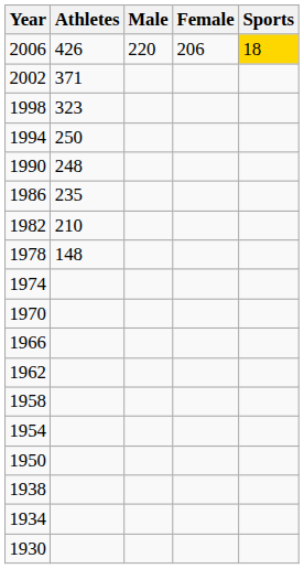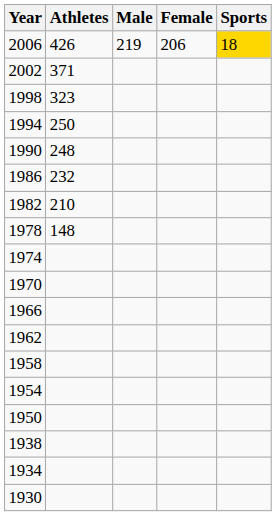2006 | Male: 220 -> 219
1986 | Athletes: 235 -> 232
